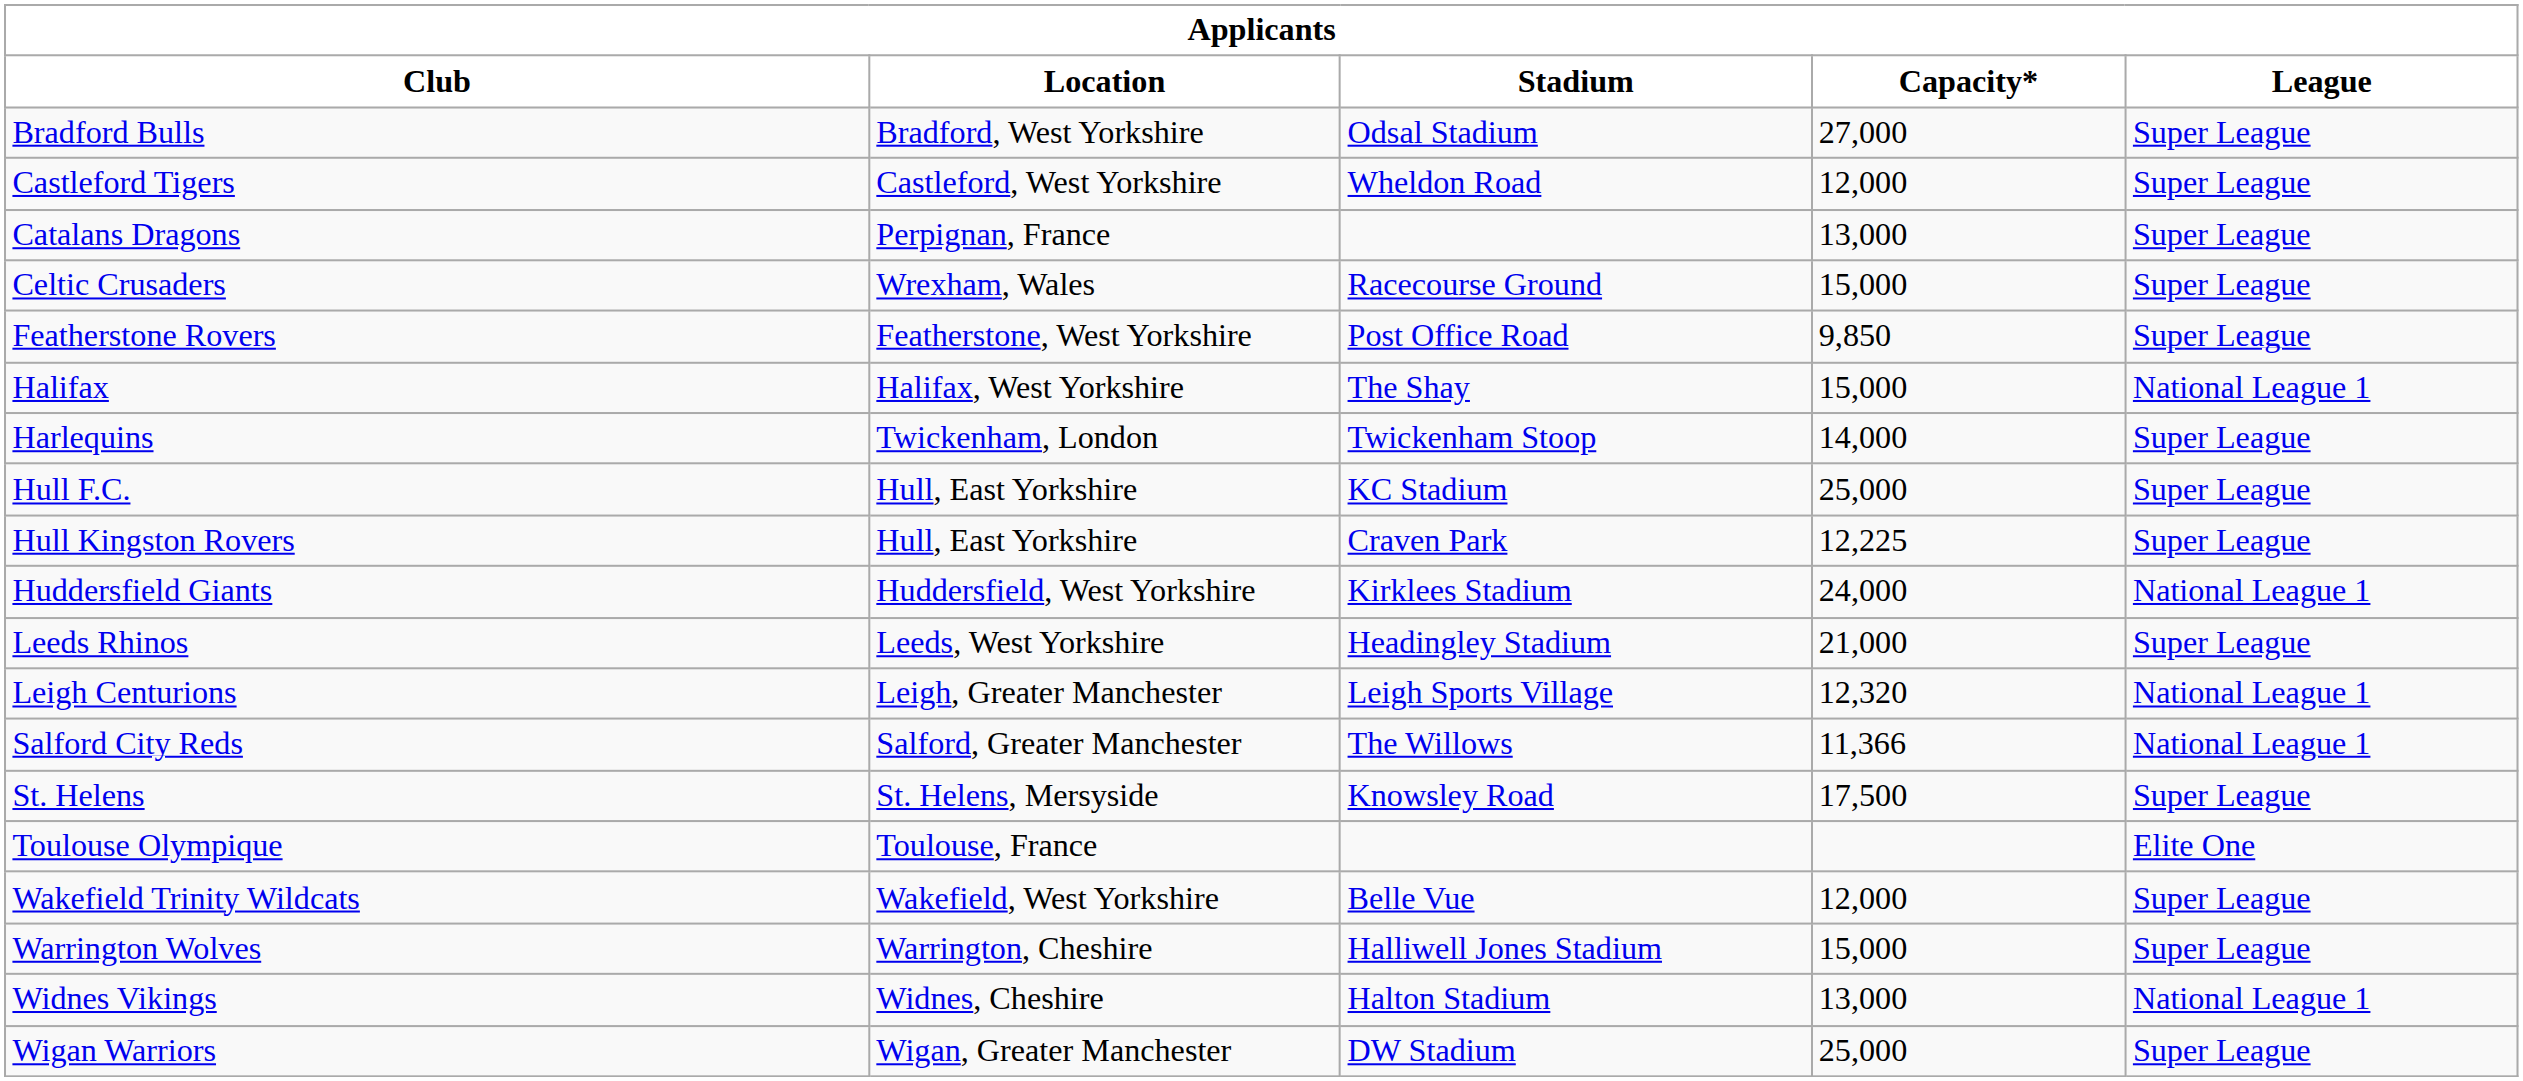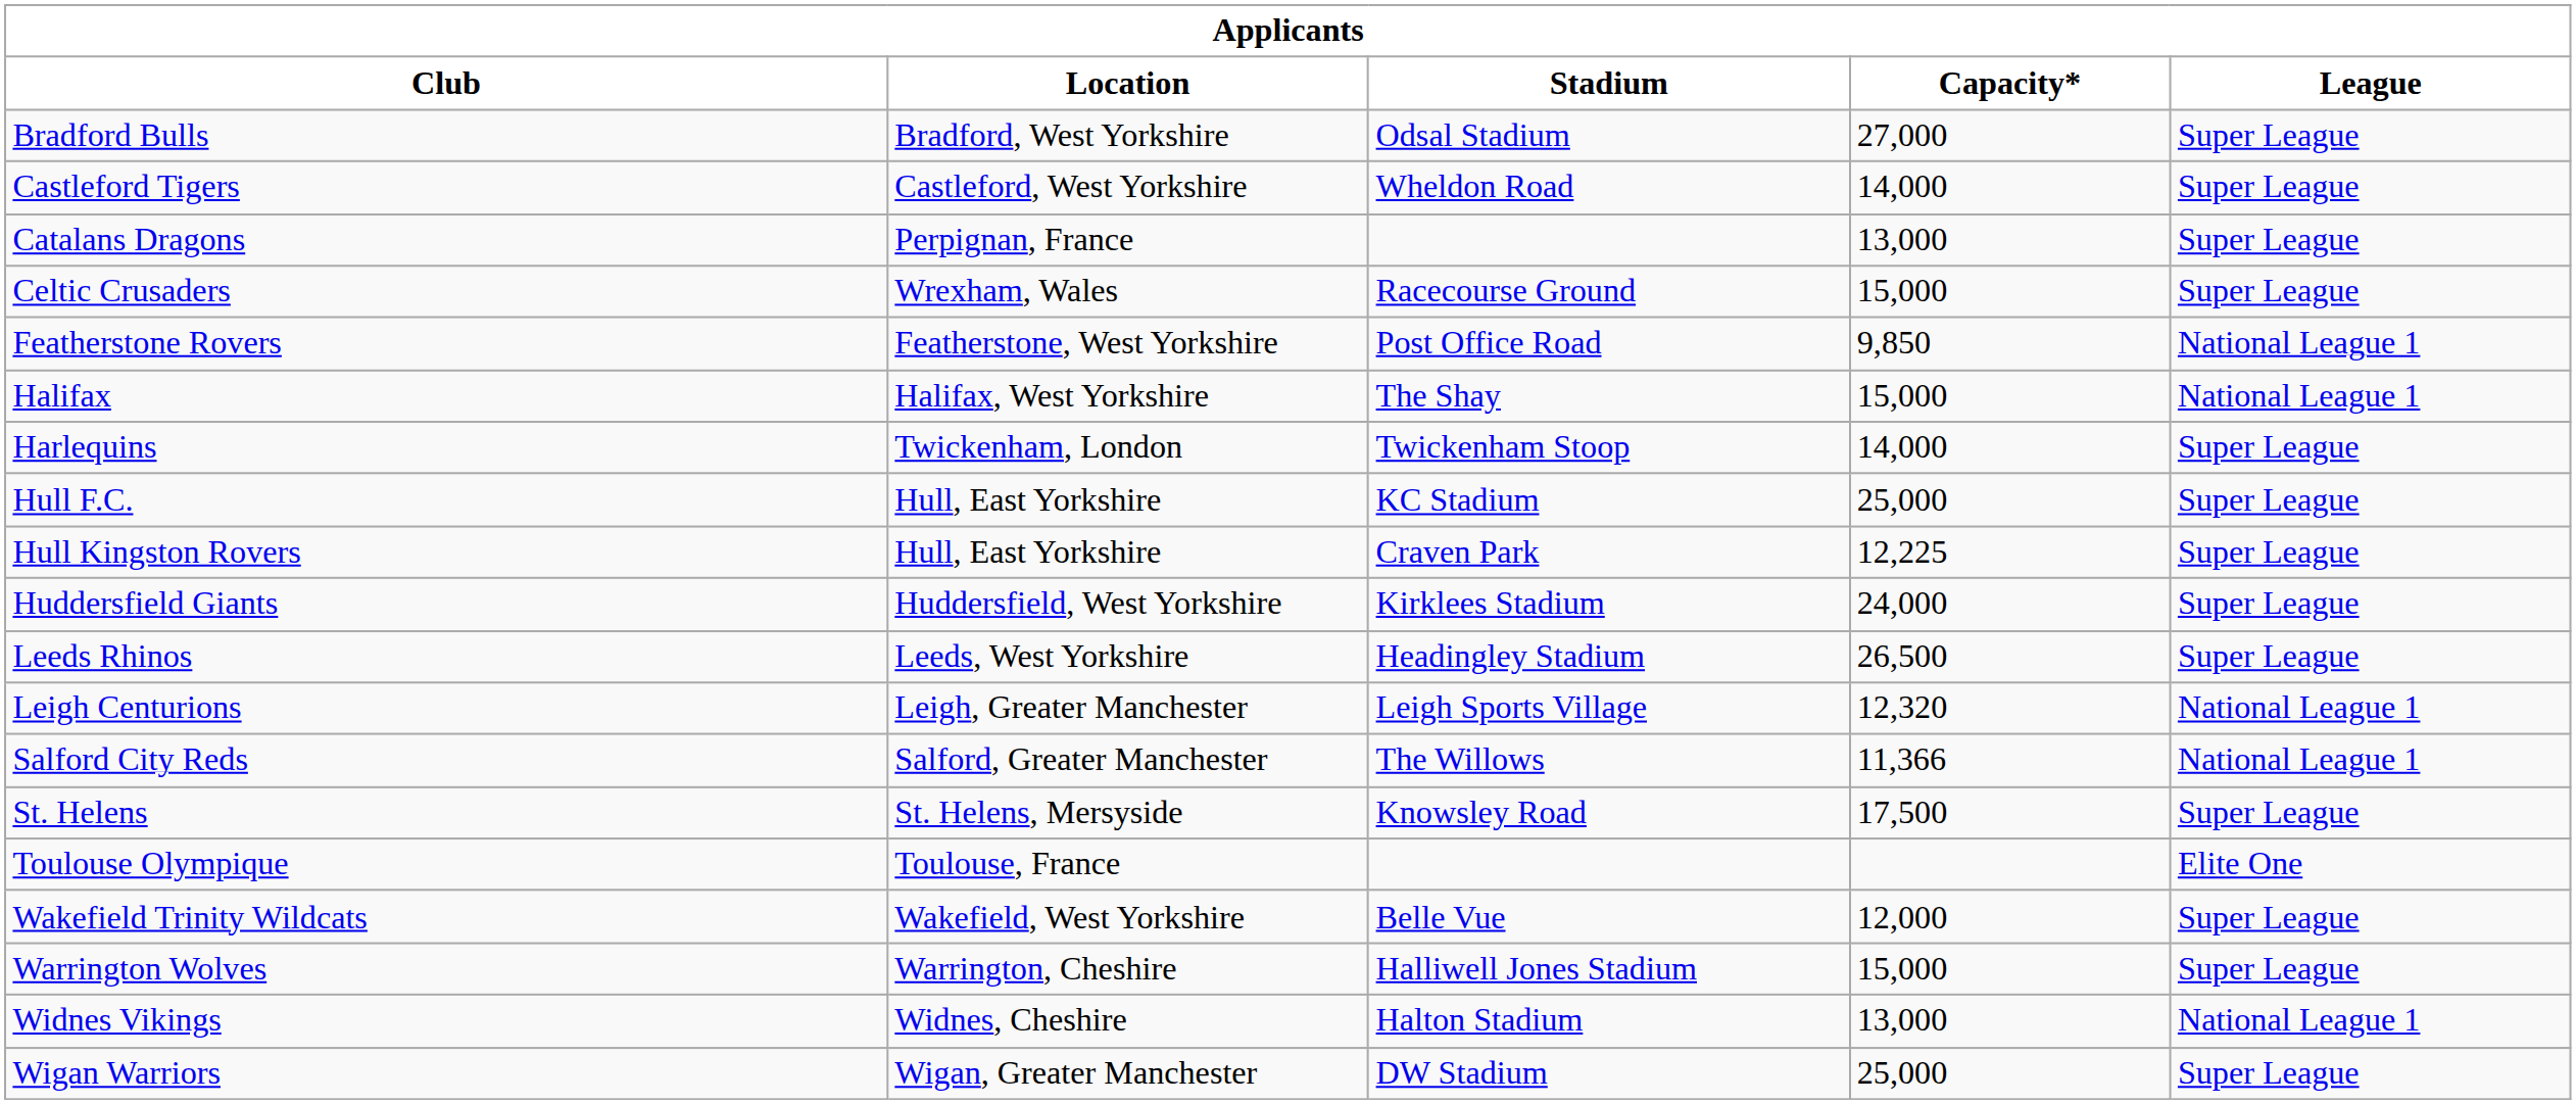Castleford Tigers | Capacity*: 12,000 -> 14,000
Featherstone Rovers | League: Super League -> National League 1
Huddersfield Giants | League: National League 1 -> Super League
Leeds Rhinos | Capacity*: 21,000 -> 26,500
